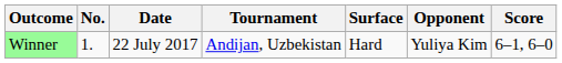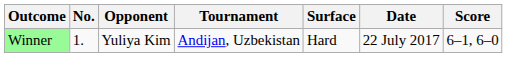columns swapped: Date <-> Opponent
